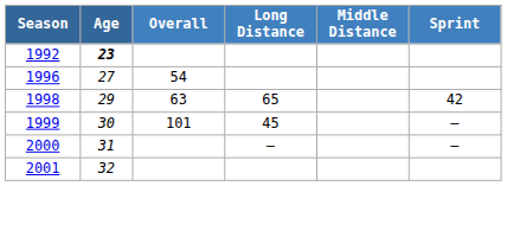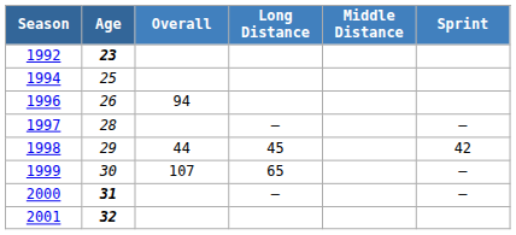+ row: 1994 | 25
1996 | Age: 27 -> 26
1996 | Overall: 54 -> 94
+ row: 1997 | 28 | — | —
1998 | Overall: 63 -> 44
1998 | Long Distance: 65 -> 45
1999 | Overall: 101 -> 107
1999 | Long Distance: 45 -> 65
2000 | Age: normal -> bold
2001 | Age: normal -> bold
